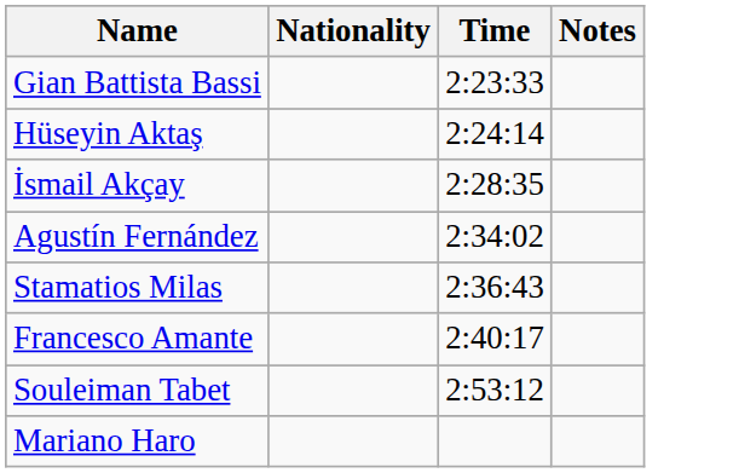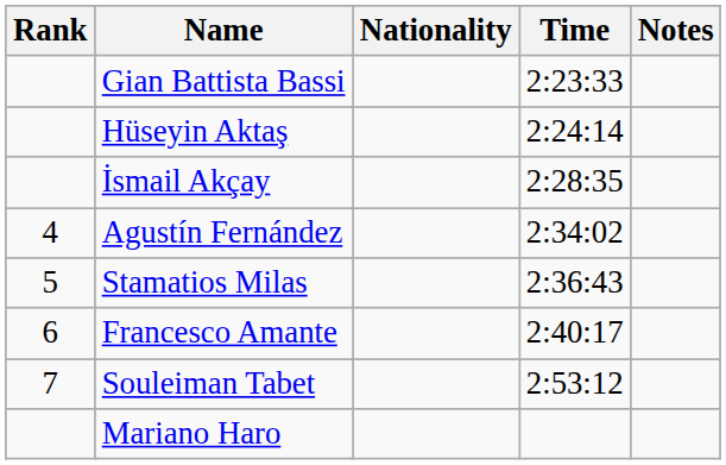+ column: Rank | 4 | 5 | 6 | 7
